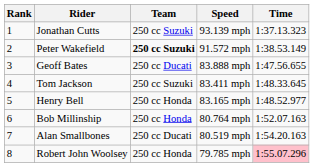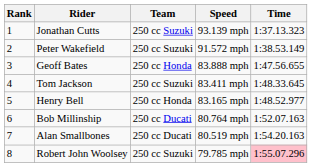Peter Wakefield | Team: bold -> normal
Geoff Bates | Team: 250 cc Ducati -> 250 cc Honda
Bob Millinship | Team: 250 cc Honda -> 250 cc Ducati
Robert John Woolsey | Team: 250 cc Honda -> 250 cc Suzuki
